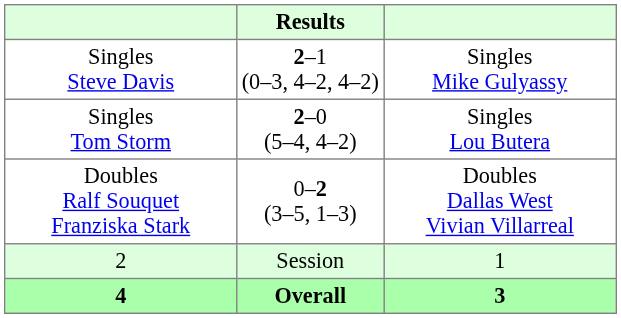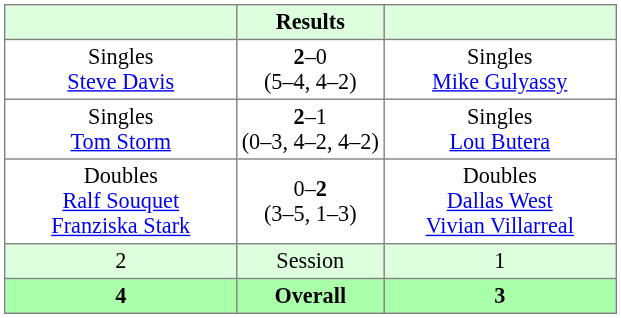Singles Steve Davis | Results: 2–1 (0–3, 4–2, 4–2) -> 2–0 (5–4, 4–2)
Singles Tom Storm | Results: 2–0 (5–4, 4–2) -> 2–1 (0–3, 4–2, 4–2)
